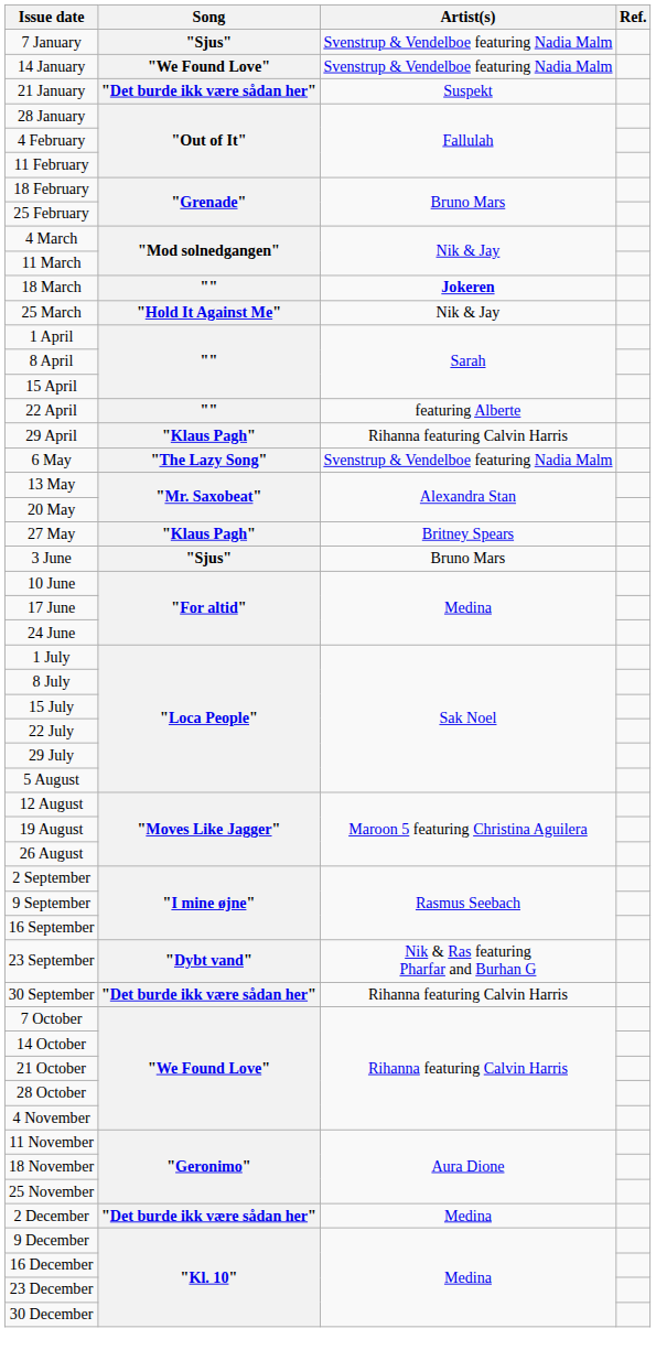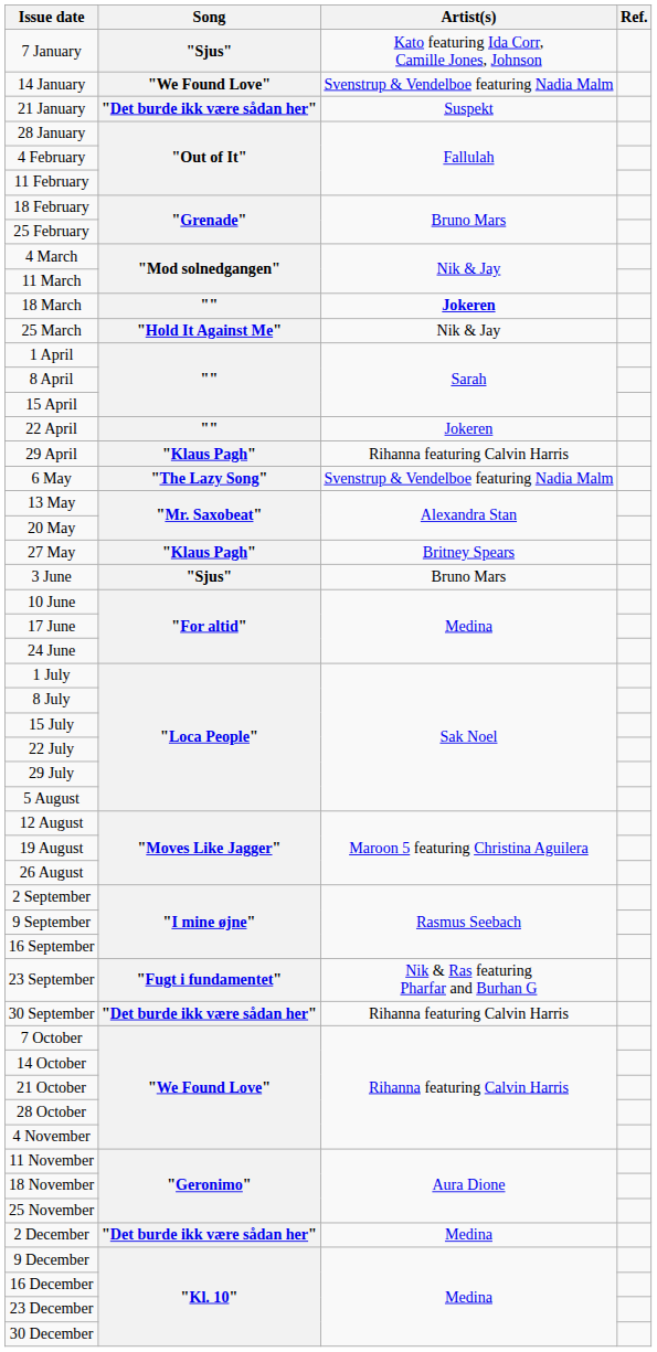7 January | Artist(s): Svenstrup & Vendelboe featuring Nadia Malm -> Kato featuring Ida Corr, Camille Jones, Johnson
22 April | Artist(s): featuring Alberte -> Jokeren
23 September | Song: "Dybt vand" -> "Fugt i fundamentet"
